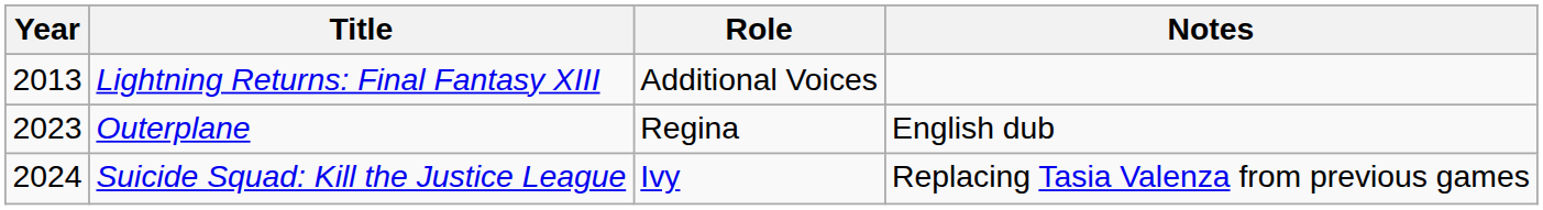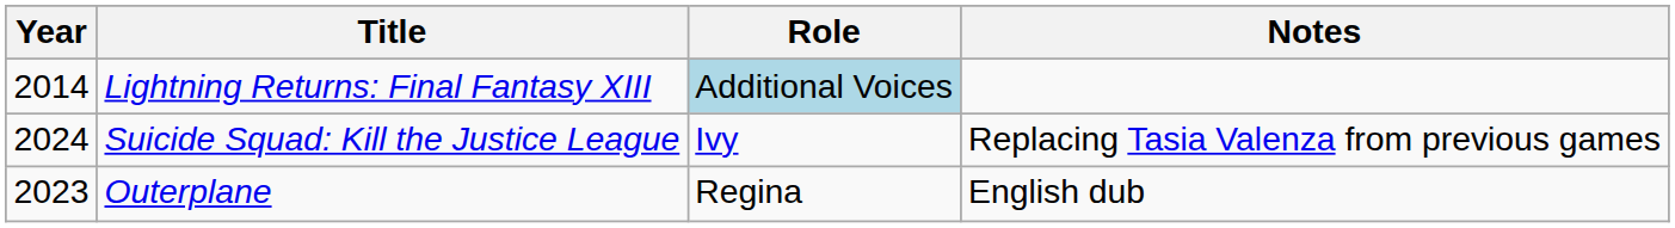Lightning Returns: Final Fantasy XIII | Year: 2013 -> 2014
Lightning Returns: Final Fantasy XIII | Role: no background -> lightblue background
rows swapped: Outerplane <-> Suicide Squad: Kill the Justice League
